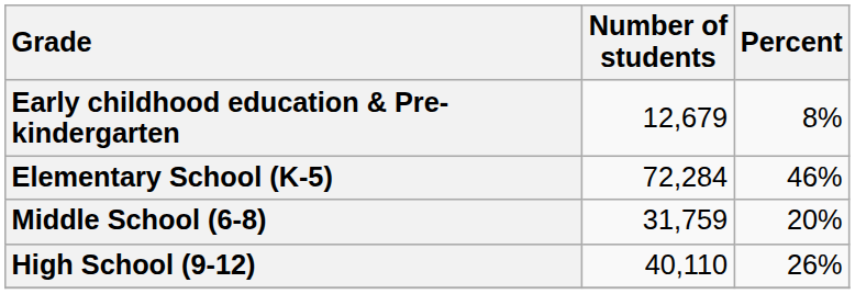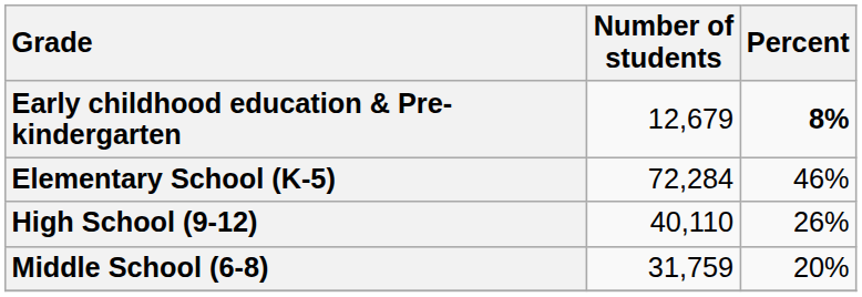Early childhood education & Pre-kindergarten | Percent: normal -> bold
rows swapped: Middle School (6-8) <-> High School (9-12)
